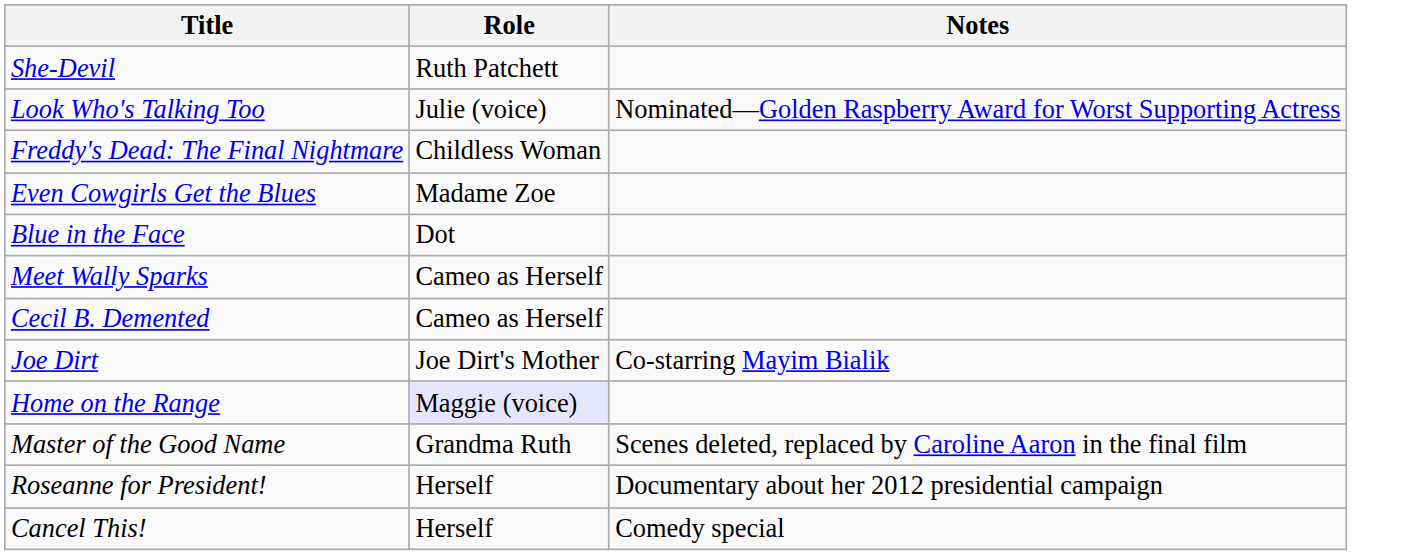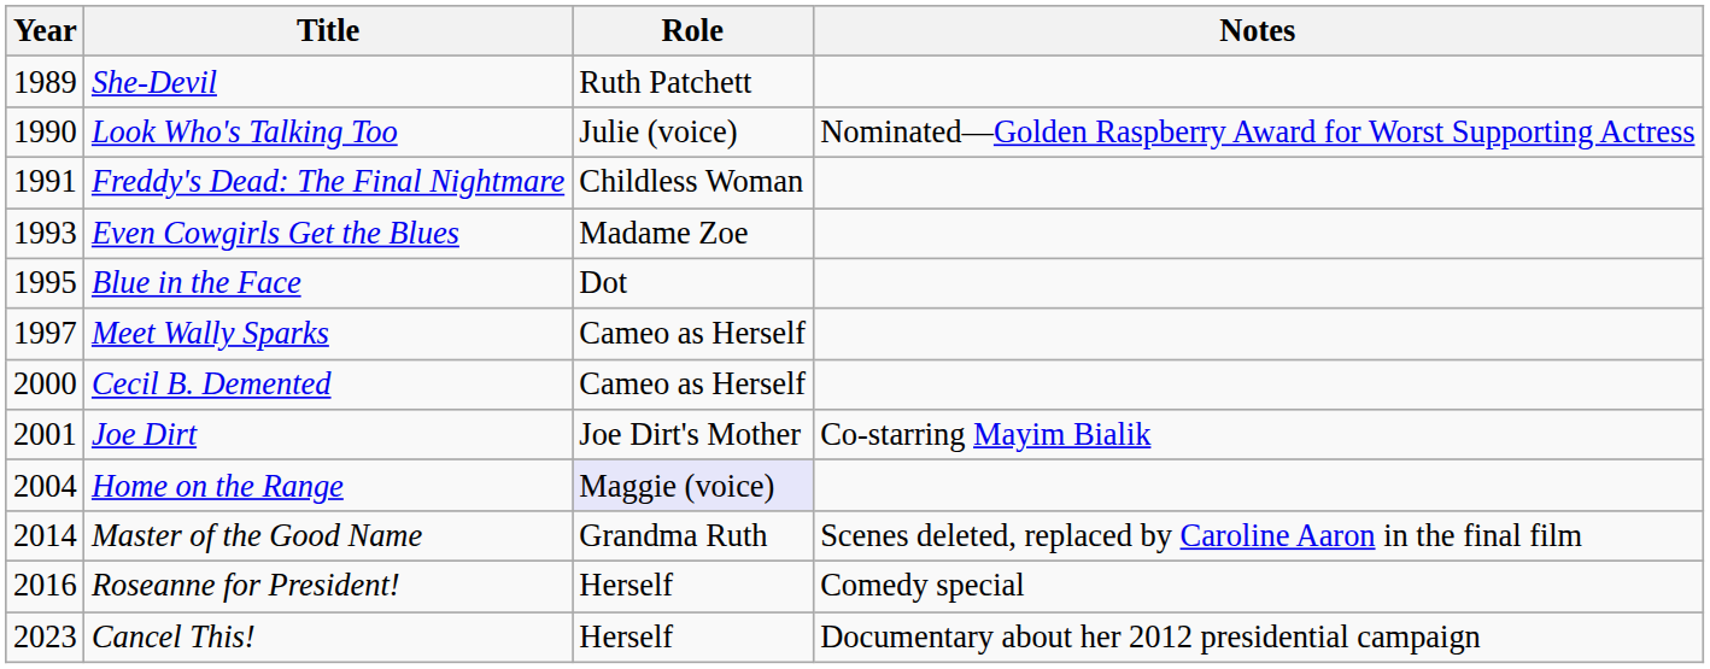+ column: Year | 1989 | 1990 | 1991 | 1993 | 1995 | 1997 | 2000 | 2001 | 2004 | 2014 | 2016 | 2023
Roseanne for President! | Notes: Documentary about her 2012 presidential campaign -> Comedy special
Cancel This! | Notes: Comedy special -> Documentary about her 2012 presidential campaign
